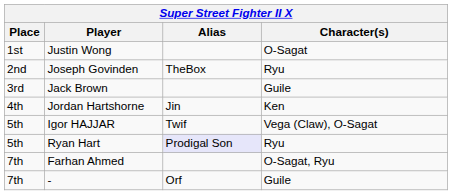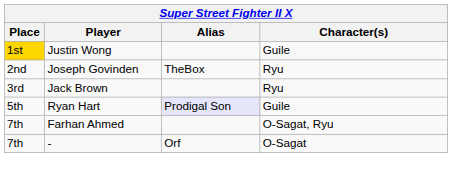Justin Wong | Place: no background -> gold background
Justin Wong | Character(s): O-Sagat -> Guile
Jack Brown | Character(s): Guile -> Ryu
- row: 4th | Jordan Hartshorne | Jin | Ken
- row: 5th | Igor HAJJAR | Twif | Vega (Claw), O-Sagat
Ryan Hart | Character(s): Ryu -> Guile
- | Character(s): Guile -> O-Sagat
